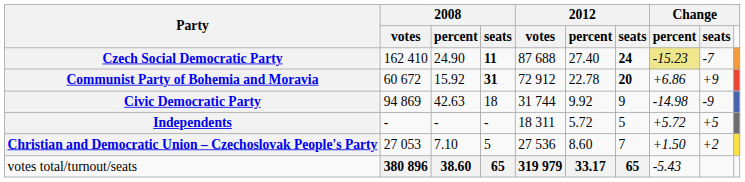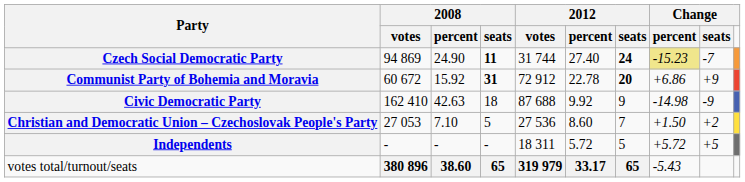Czech Social Democratic Party | column 2: 162 410 -> 94 869
Czech Social Democratic Party | column 5: 87 688 -> 31 744
Civic Democratic Party | column 2: 94 869 -> 162 410
Civic Democratic Party | column 5: 31 744 -> 87 688
rows swapped: Christian and Democratic Union – Czechoslovak People's Party <-> Independents
